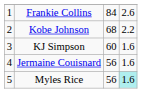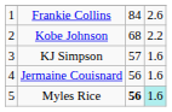KJ Simpson | column 3: 60 -> 57
Myles Rice | column 3: normal -> bold
